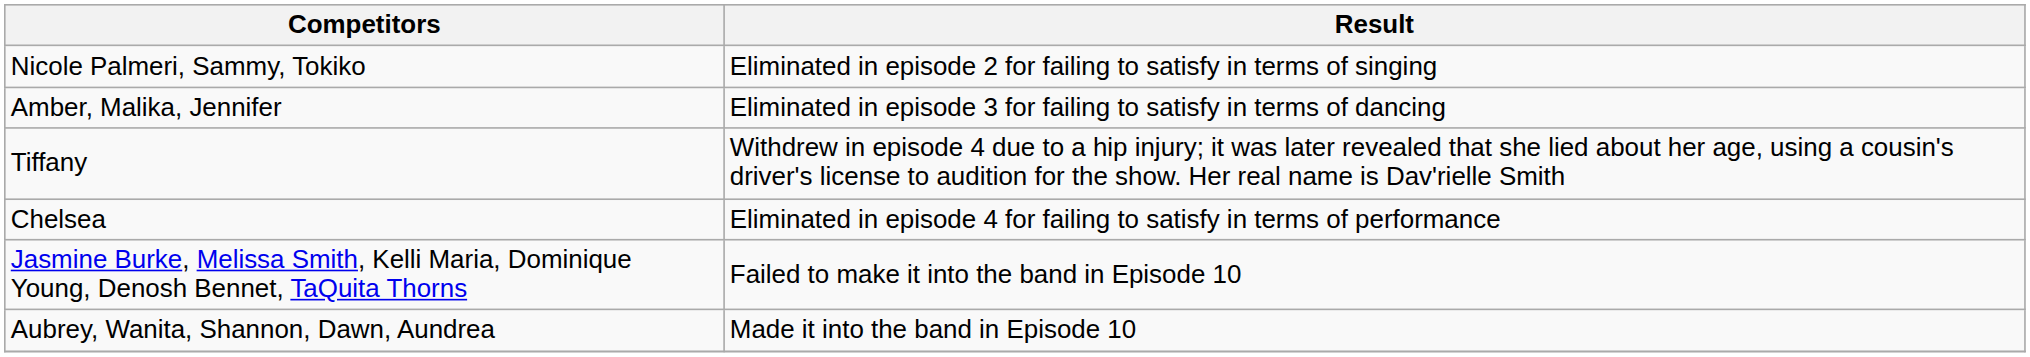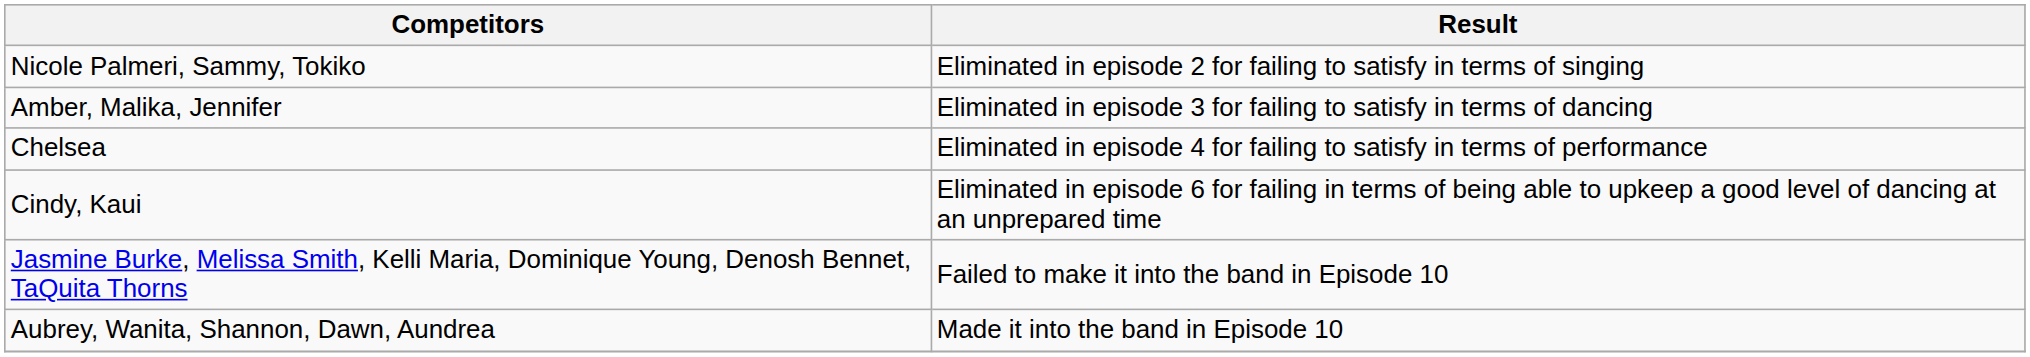- row: Tiffany | Withdrew in episode 4 due to a hip injury; it was later revealed that she lied about her age, using a cousin's driver's license to audition for the show. Her real name is Dav'rielle Smith
+ row: Cindy, Kaui | Eliminated in episode 6 for failing in terms of being able to upkeep a good level of dancing at an unprepared time
